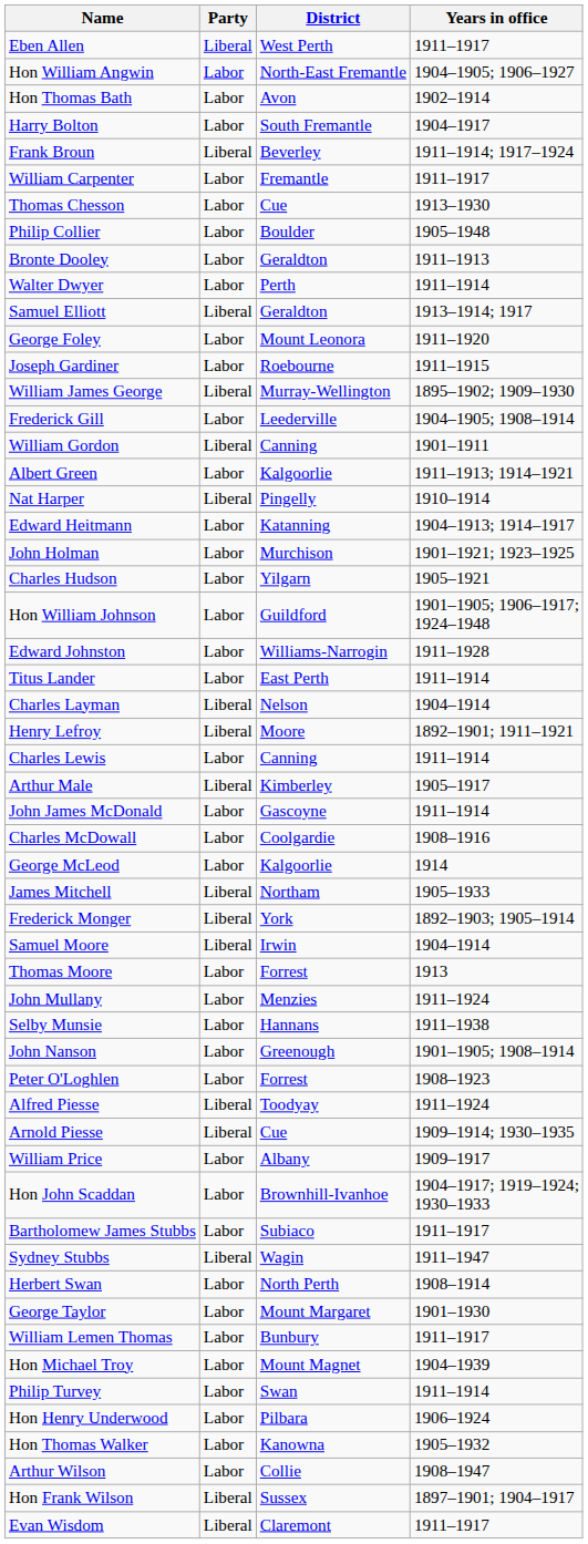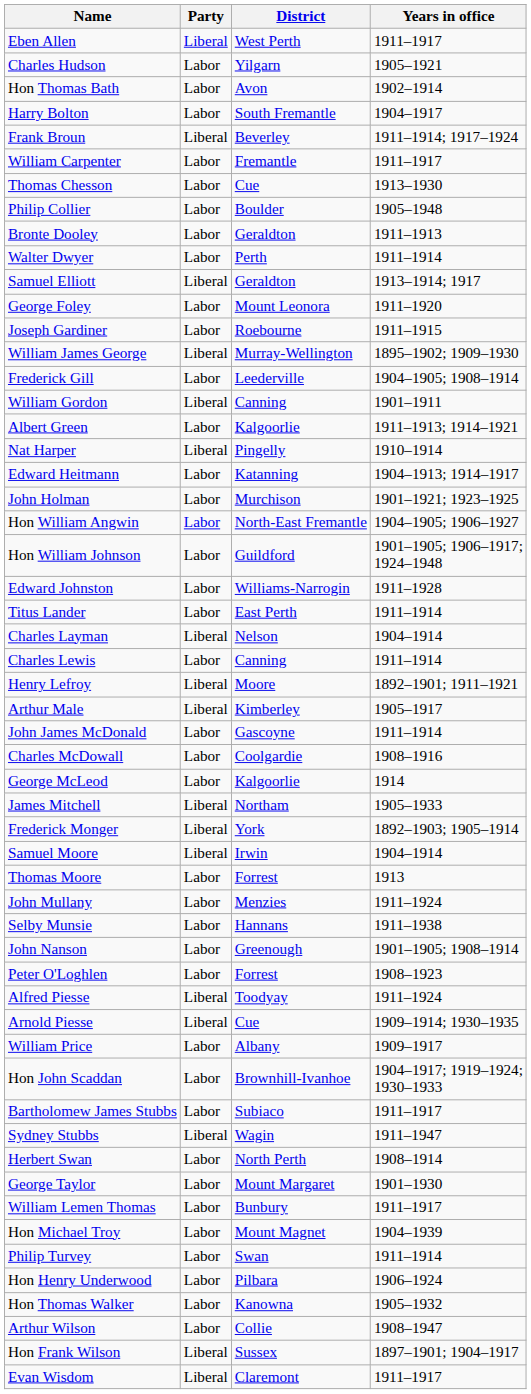rows swapped: Hon William Angwin <-> Charles Hudson
rows swapped: Henry Lefroy <-> Charles Lewis
